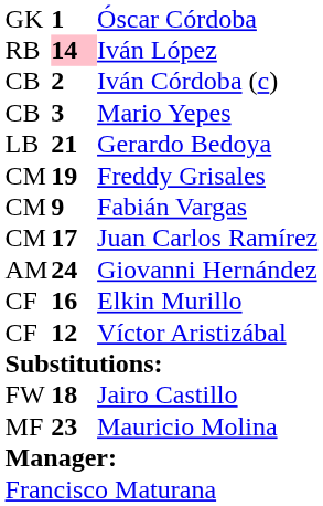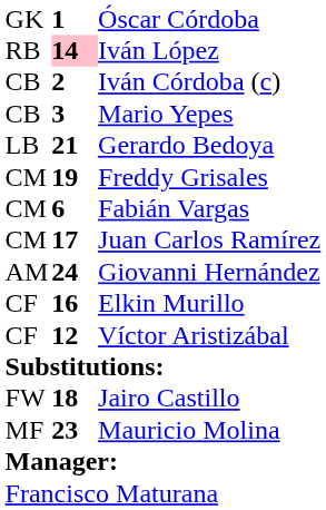Fabián Vargas | column 2: 9 -> 6
